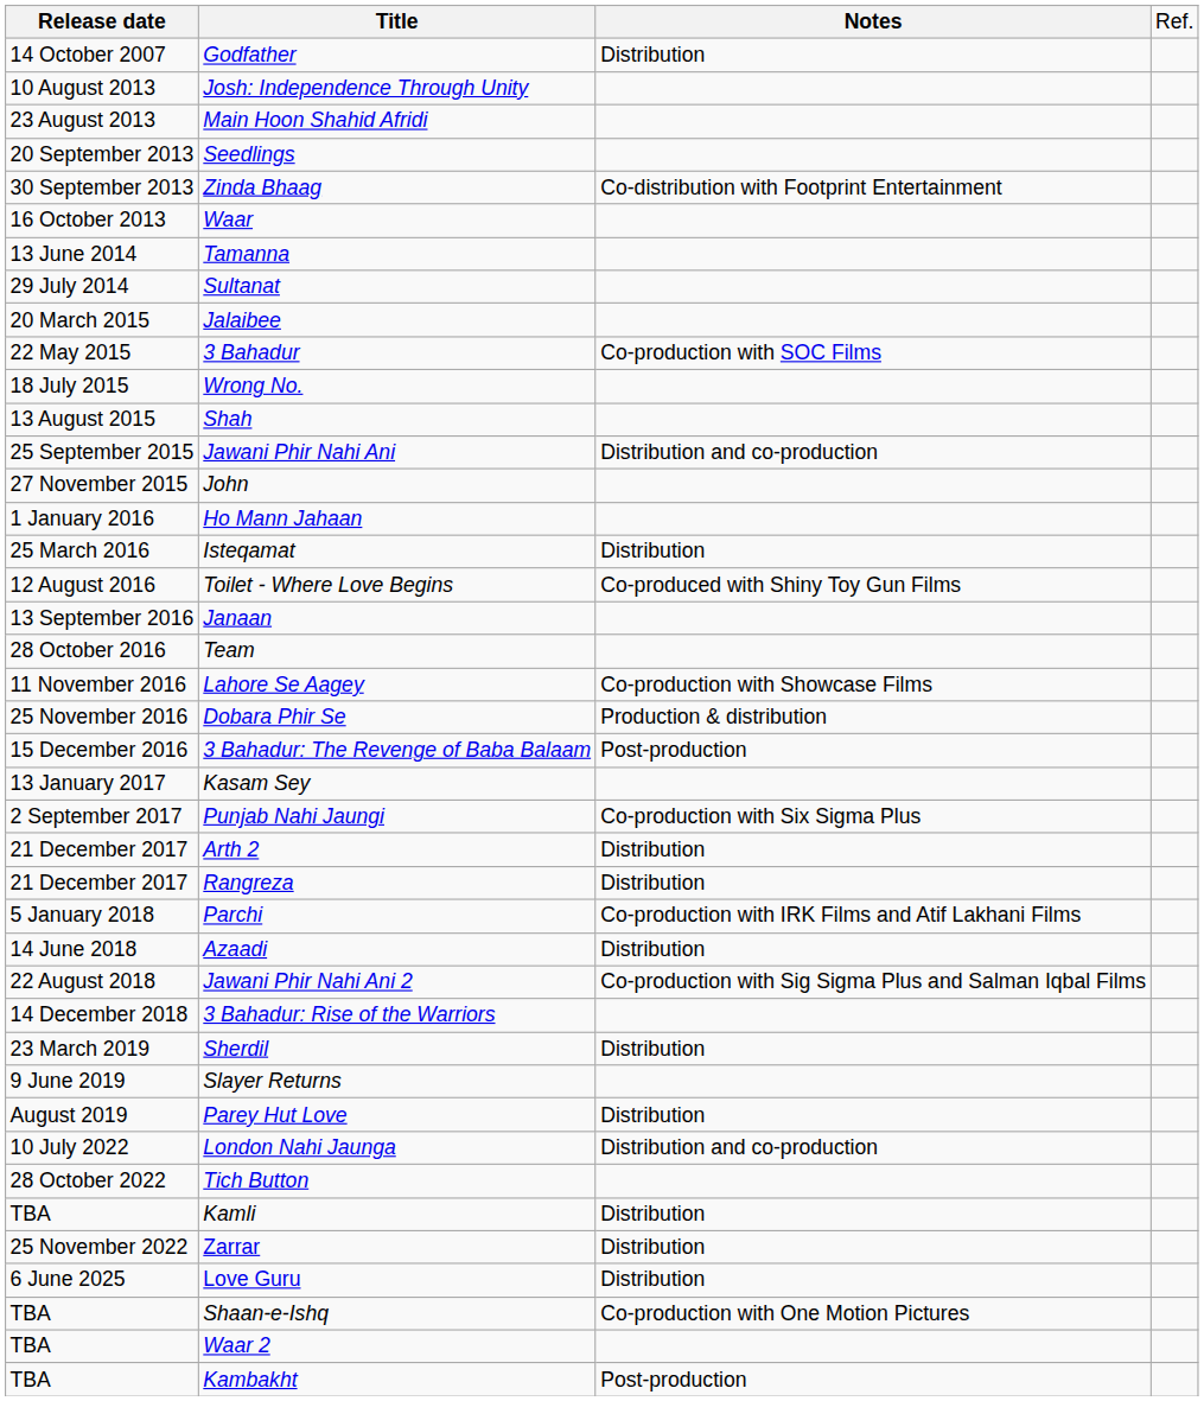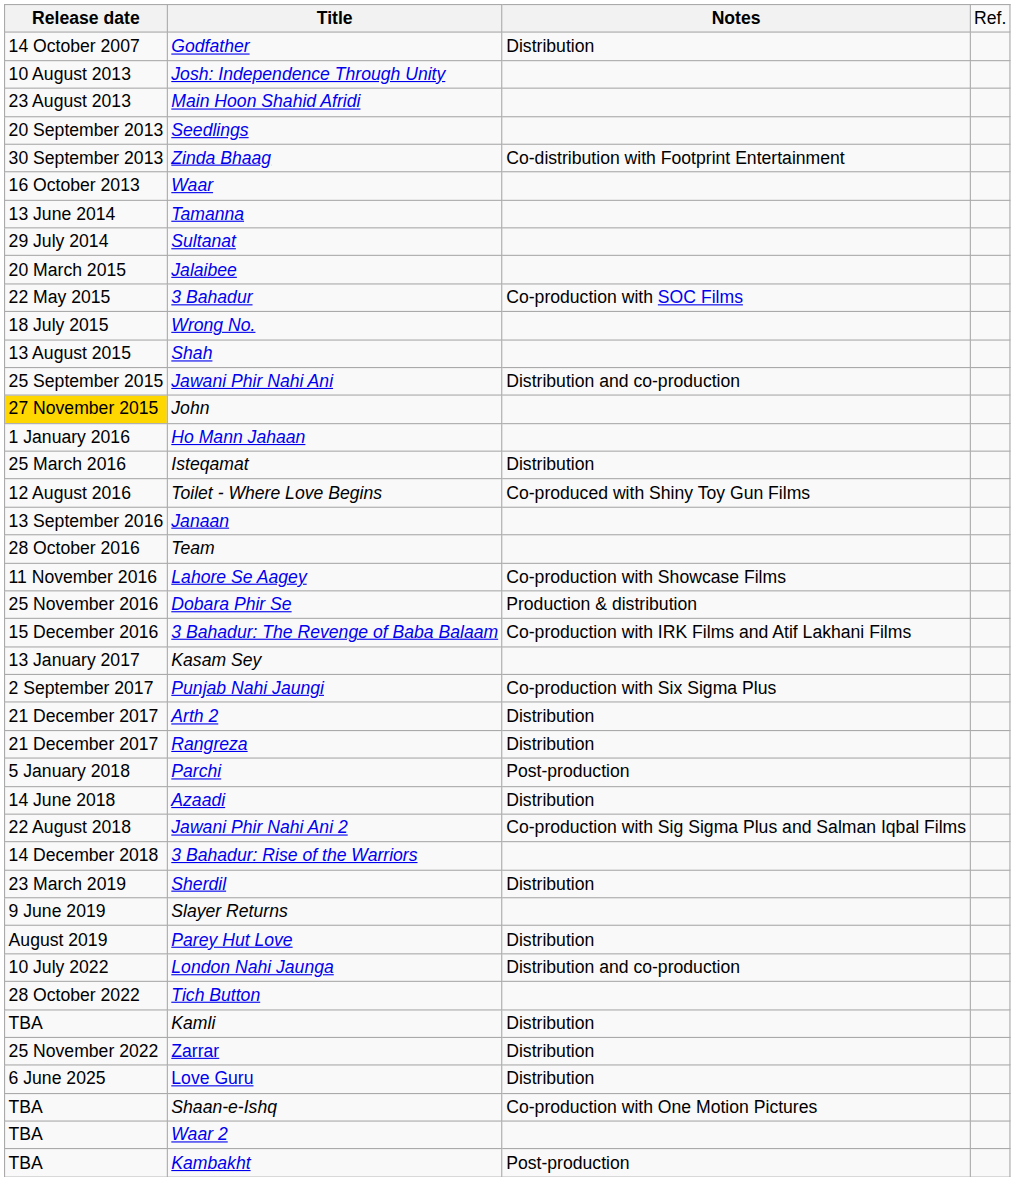John | column 1: no background -> gold background
3 Bahadur: The Revenge of Baba Balaam | column 3: Post-production -> Co-production with IRK Films and Atif Lakhani Films
Parchi | column 3: Co-production with IRK Films and Atif Lakhani Films -> Post-production
